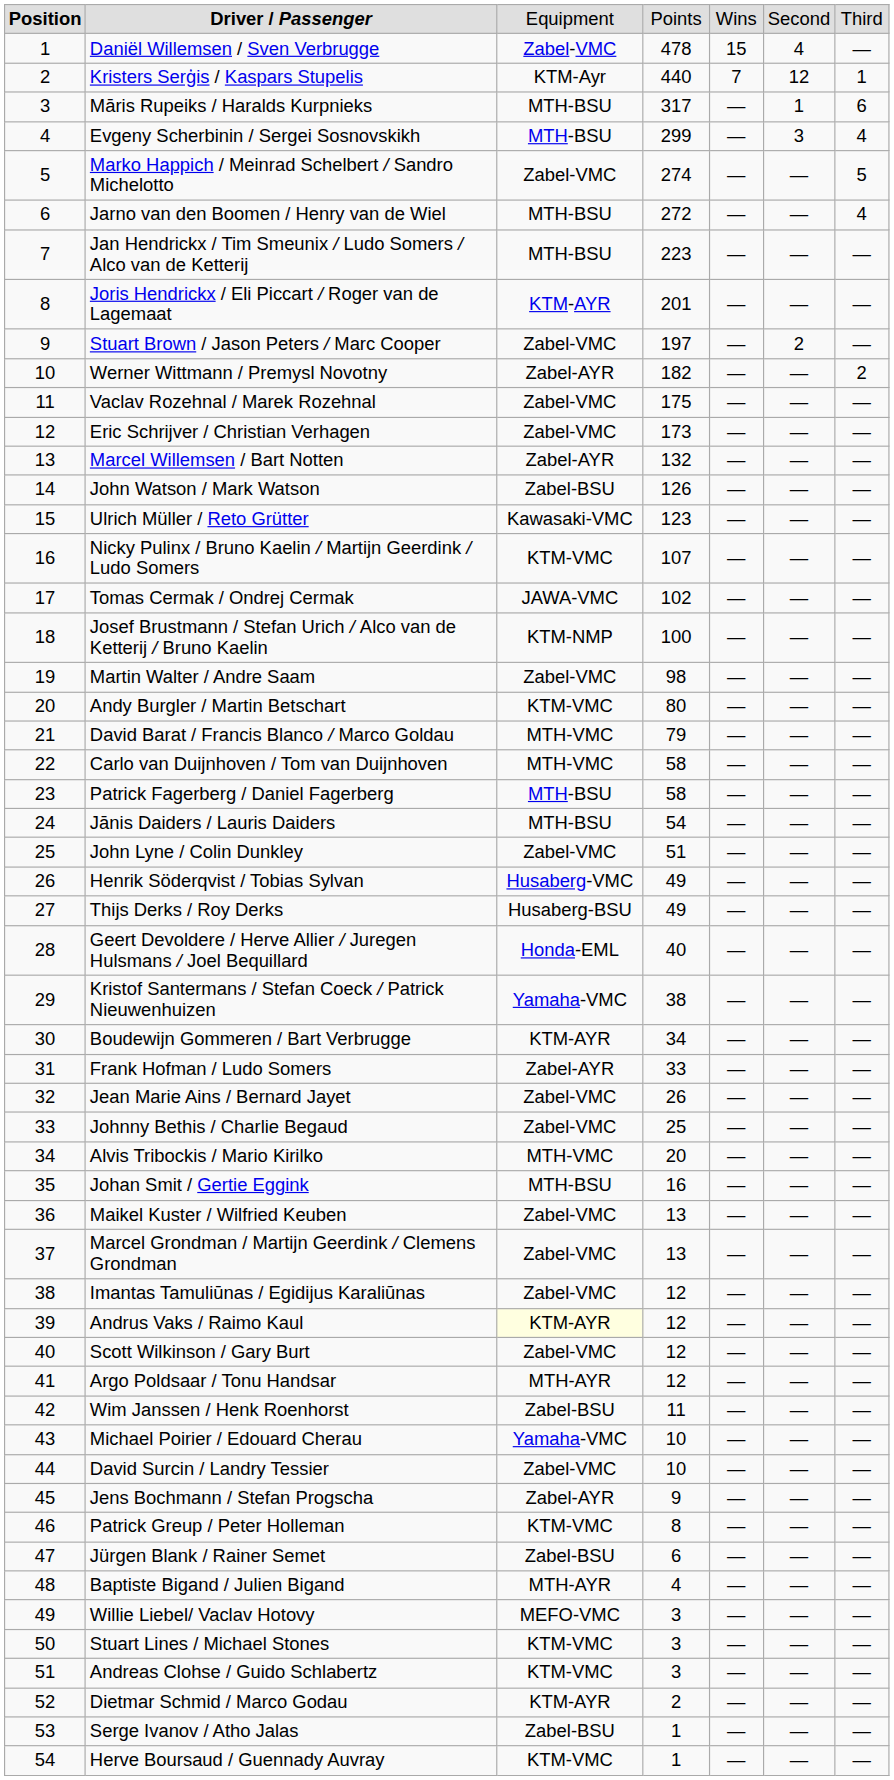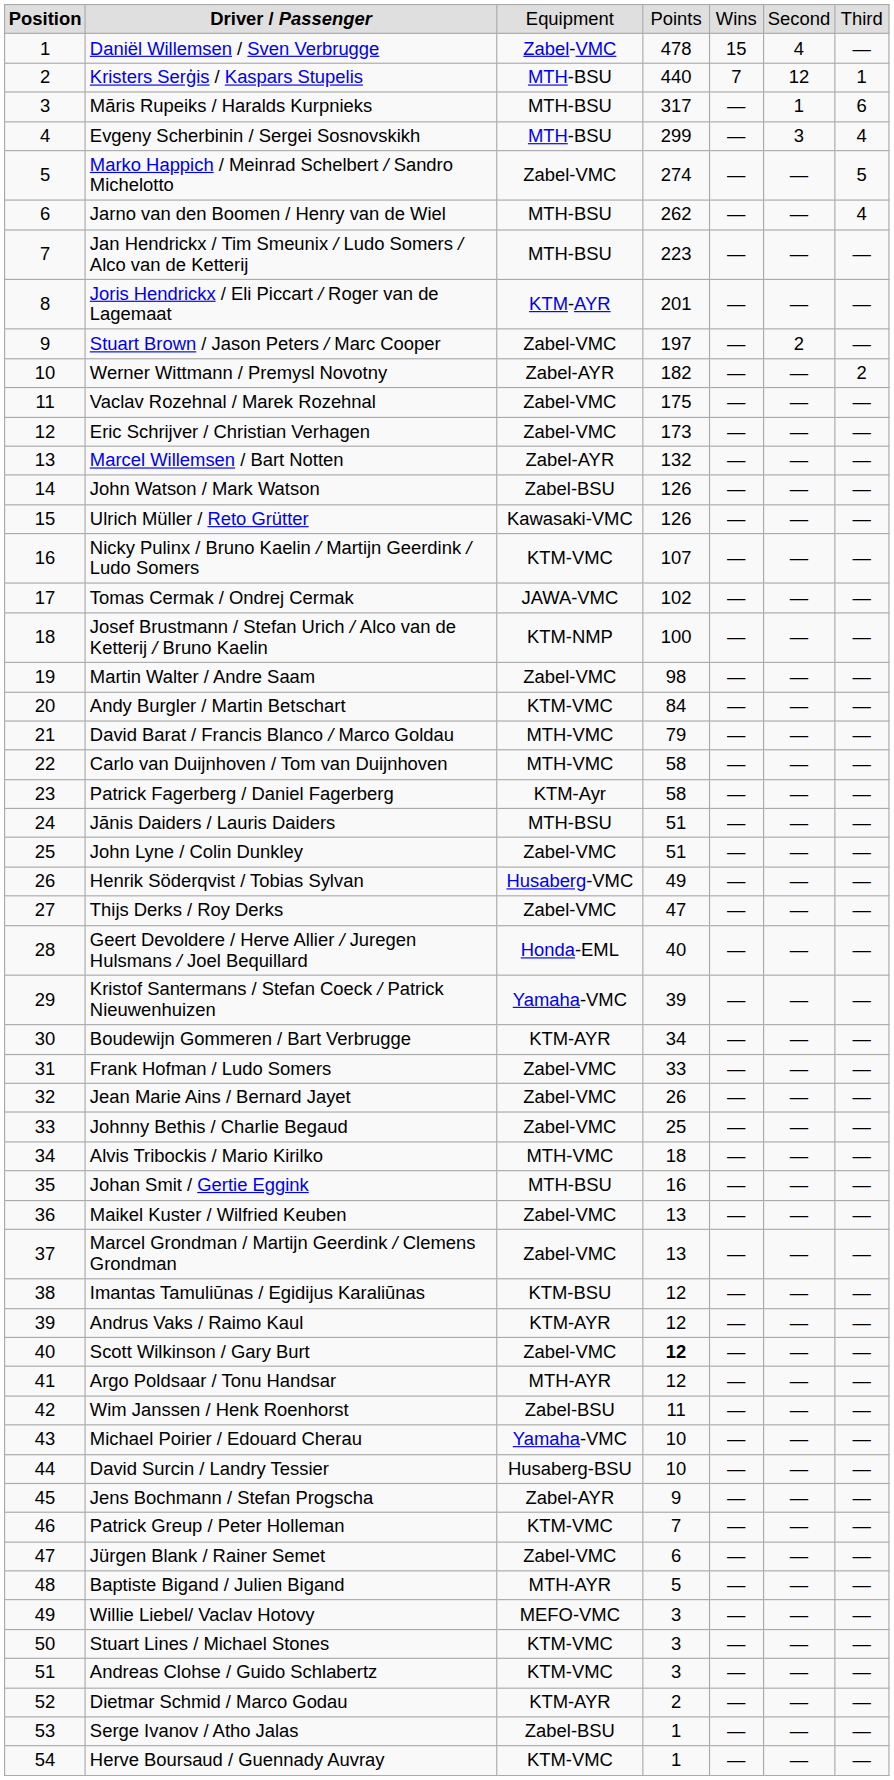Kristers Serģis / Kaspars Stupelis | column 3: KTM-Ayr -> MTH-BSU
Jarno van den Boomen / Henry van de Wiel | column 4: 272 -> 262
Ulrich Müller / Reto Grütter | column 4: 123 -> 126
Andy Burgler / Martin Betschart | column 4: 80 -> 84
Patrick Fagerberg / Daniel Fagerberg | column 3: MTH-BSU -> KTM-Ayr
Jānis Daiders / Lauris Daiders | column 4: 54 -> 51
Thijs Derks / Roy Derks | column 3: Husaberg-BSU -> Zabel-VMC
Thijs Derks / Roy Derks | column 4: 49 -> 47
Kristof Santermans / Stefan Coeck / Patrick Nieuwenhuizen | column 4: 38 -> 39
Frank Hofman / Ludo Somers | column 3: Zabel-AYR -> Zabel-VMC
Alvis Tribockis / Mario Kirilko | column 4: 20 -> 18
Imantas Tamuliūnas / Egidijus Karaliūnas | column 3: Zabel-VMC -> KTM-BSU
Andrus Vaks / Raimo Kaul | column 3: lightyellow background -> no background
Scott Wilkinson / Gary Burt | column 4: normal -> bold
David Surcin / Landry Tessier | column 3: Zabel-VMC -> Husaberg-BSU
Patrick Greup / Peter Holleman | column 4: 8 -> 7
Jürgen Blank / Rainer Semet | column 3: Zabel-BSU -> Zabel-VMC
Baptiste Bigand / Julien Bigand | column 4: 4 -> 5
